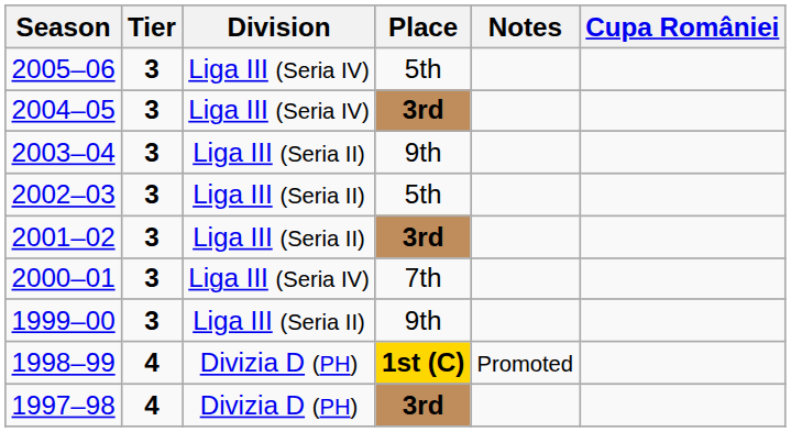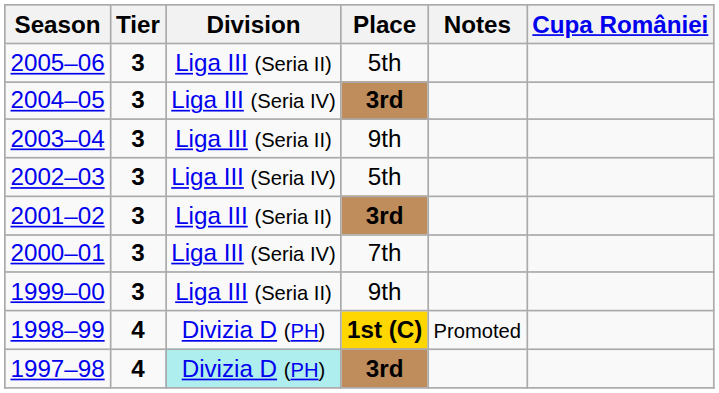2005–06 | Division: Liga III (Seria IV) -> Liga III (Seria II)
2002–03 | Division: Liga III (Seria II) -> Liga III (Seria IV)
1997–98 | Division: no background -> paleturquoise background
